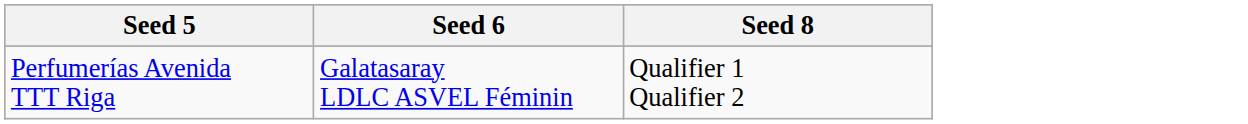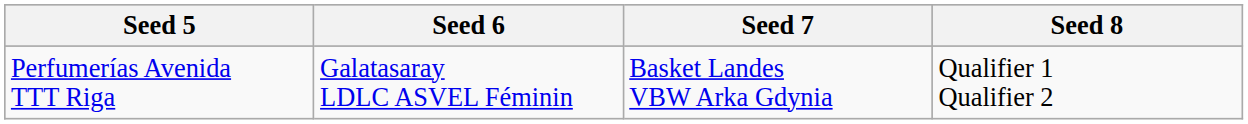+ column: Seed 7 | Basket Landes VBW Arka Gdynia
